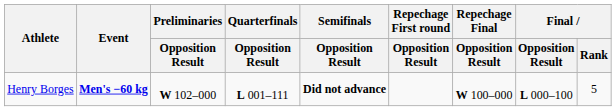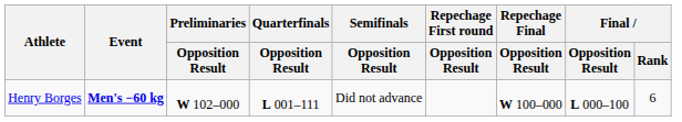Henry Borges | Semifinals / Opposition Result: bold -> normal
Henry Borges | Final / Rank: 5 -> 6
